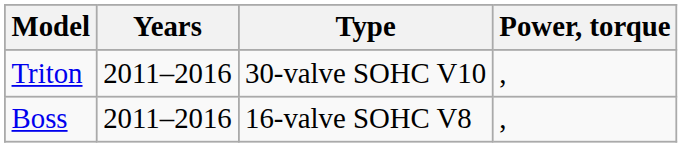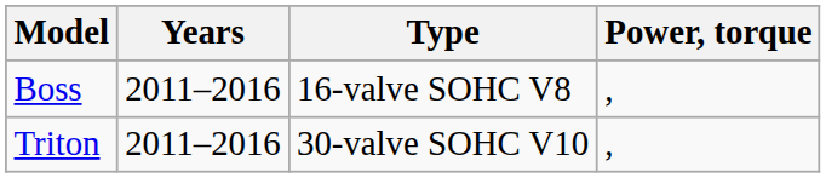rows swapped: Boss <-> Triton
